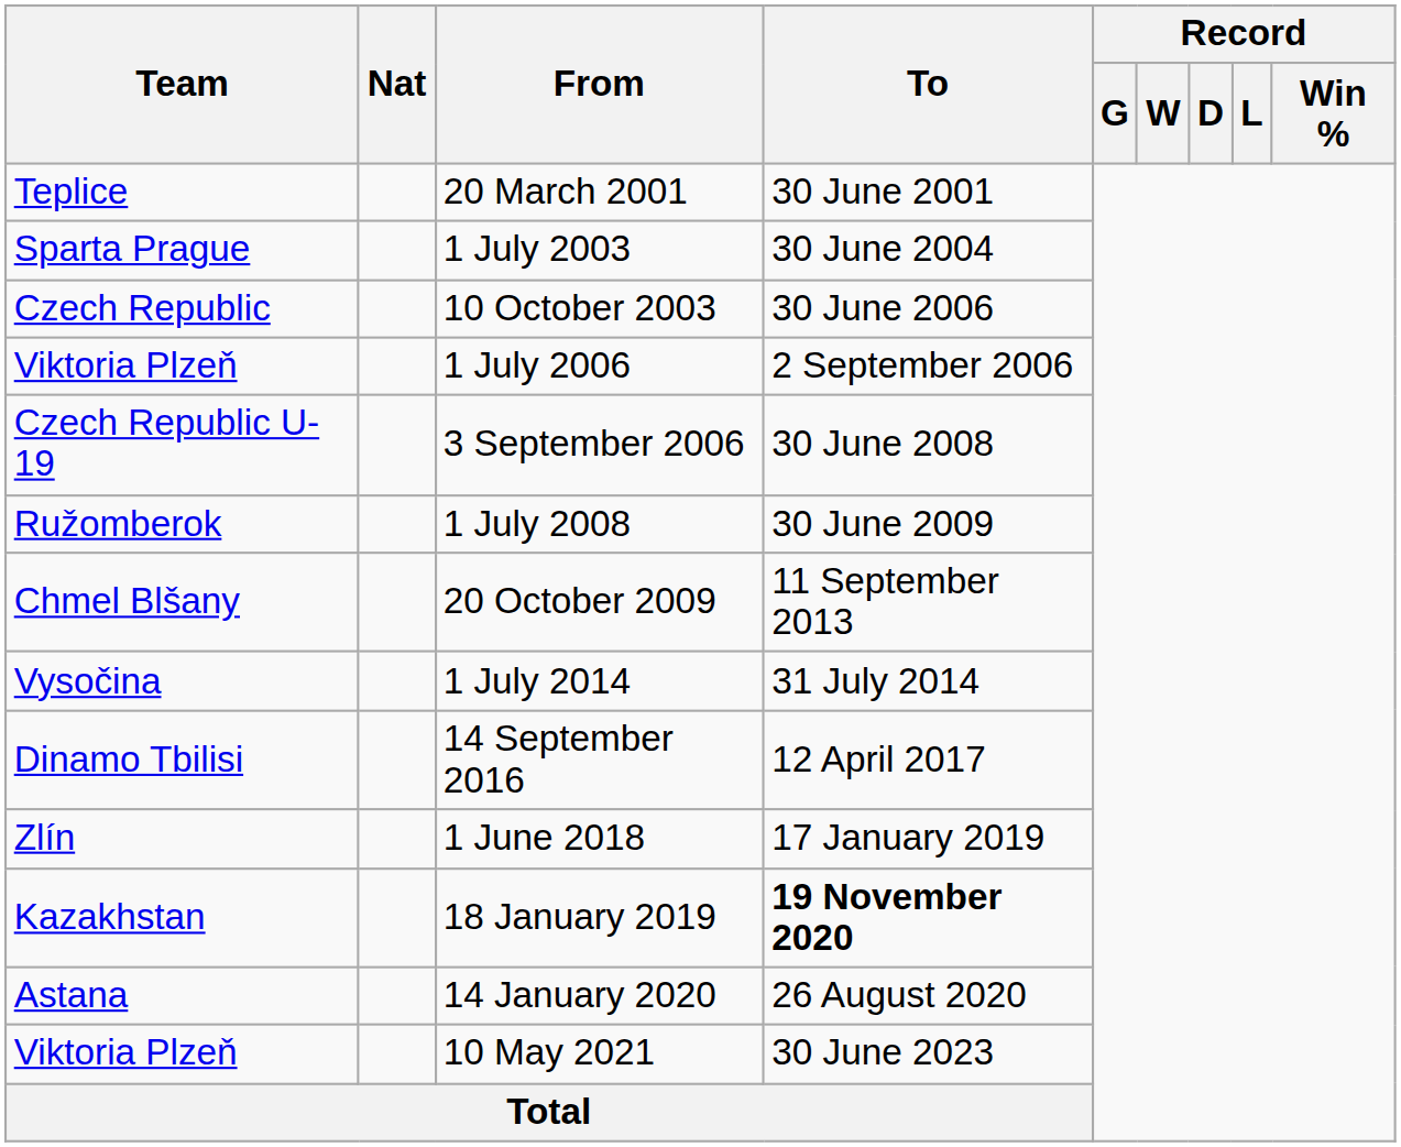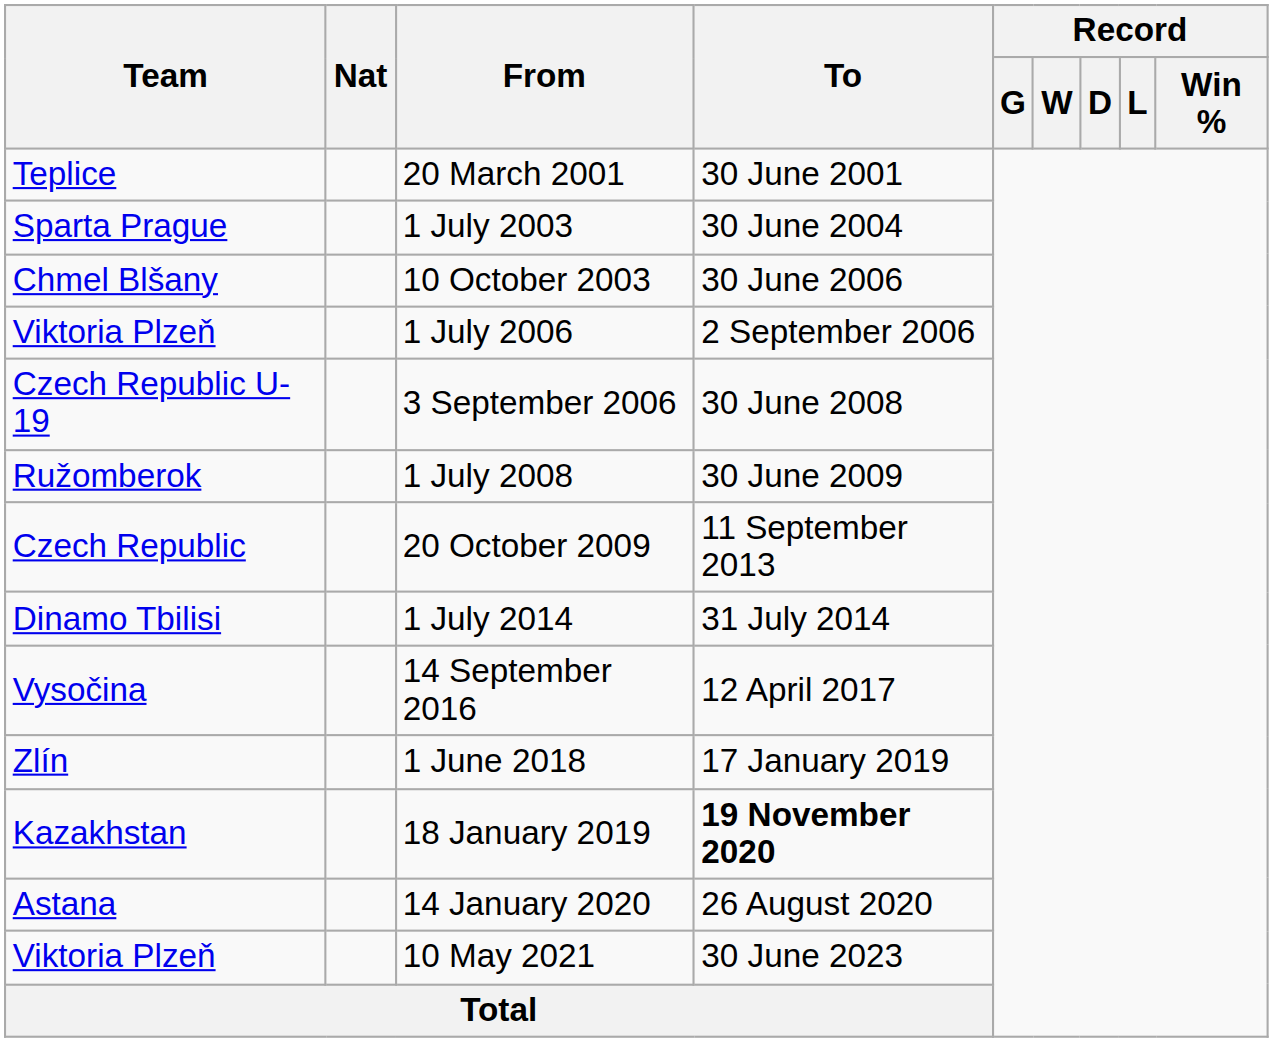10 October 2003 | Team: Czech Republic -> Chmel Blšany
20 October 2009 | Team: Chmel Blšany -> Czech Republic
1 July 2014 | Team: Vysočina -> Dinamo Tbilisi
14 September 2016 | Team: Dinamo Tbilisi -> Vysočina
